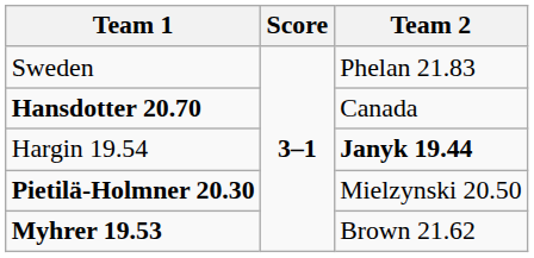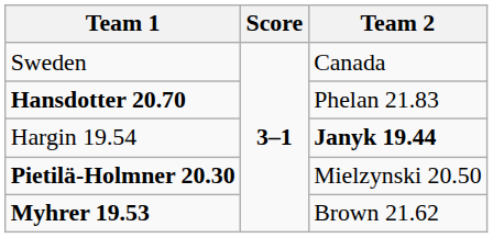Sweden | Team 2: Phelan 21.83 -> Canada
Hansdotter 20.70 | Team 2: Canada -> Phelan 21.83
